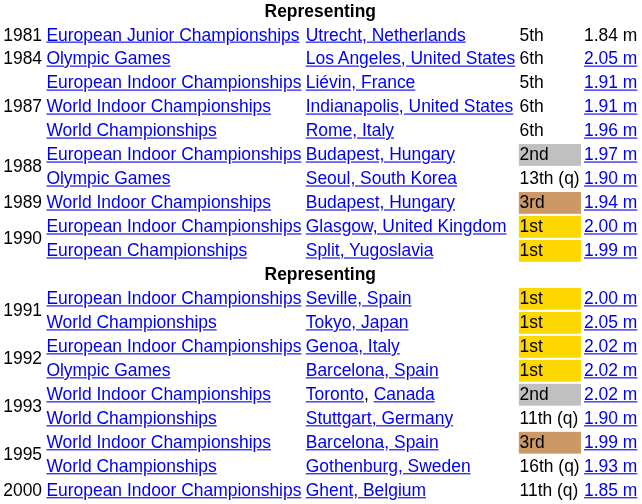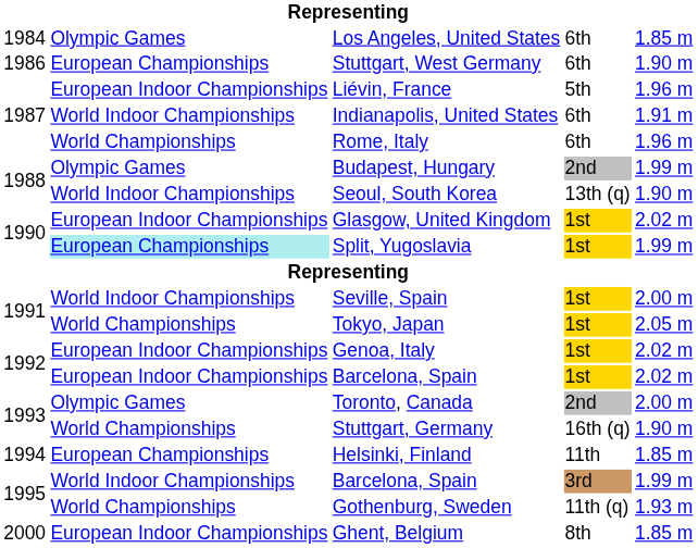- row: 1981 | European Junior Championships | Utrecht, Netherlands | 5th | 1.84 m
Los Angeles, United States | column 5: 2.05 m -> 1.85 m
+ row: 1986 | European Championships | Stuttgart, West Germany | 6th | 1.90 m
Liévin, France | column 5: 1.91 m -> 1.96 m
1988 / Budapest, Hungary | column 2: European Indoor Championships -> Olympic Games
1988 / Budapest, Hungary | column 5: 1.97 m -> 1.99 m
Seoul, South Korea | column 2: Olympic Games -> World Indoor Championships
- row: 1989 | World Indoor Championships | Budapest, Hungary | 3rd | 1.94 m
Glasgow, United Kingdom | column 5: 2.00 m -> 2.02 m
Split, Yugoslavia | column 2: no background -> paleturquoise background
Seville, Spain | column 2: European Indoor Championships -> World Indoor Championships
1992 / Barcelona, Spain | column 2: Olympic Games -> European Indoor Championships
Toronto, Canada | column 2: World Indoor Championships -> Olympic Games
Toronto, Canada | column 5: 2.02 m -> 2.00 m
Stuttgart, Germany | column 4: 11th (q) -> 16th (q)
+ row: 1994 | European Championships | Helsinki, Finland | 11th | 1.85 m
Gothenburg, Sweden | column 4: 16th (q) -> 11th (q)
Ghent, Belgium | column 4: 11th (q) -> 8th
